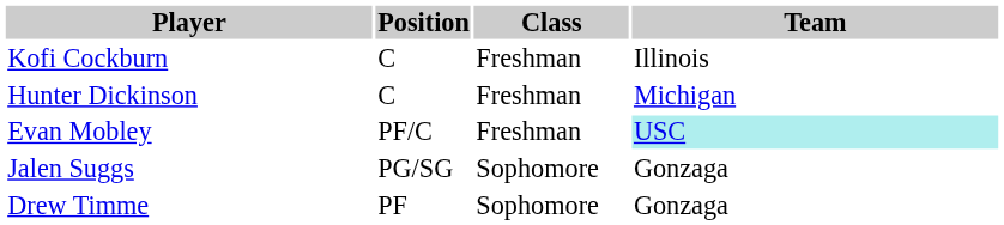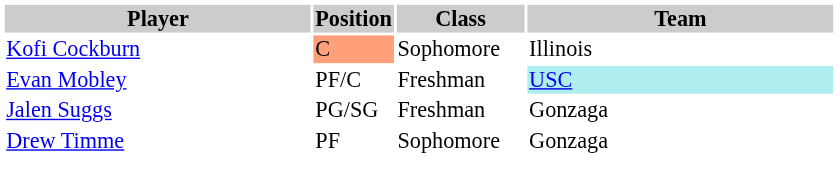Kofi Cockburn | Position: no background -> lightsalmon background
Kofi Cockburn | Class: Freshman -> Sophomore
- row: Hunter Dickinson | C | Freshman | Michigan
Jalen Suggs | Class: Sophomore -> Freshman
